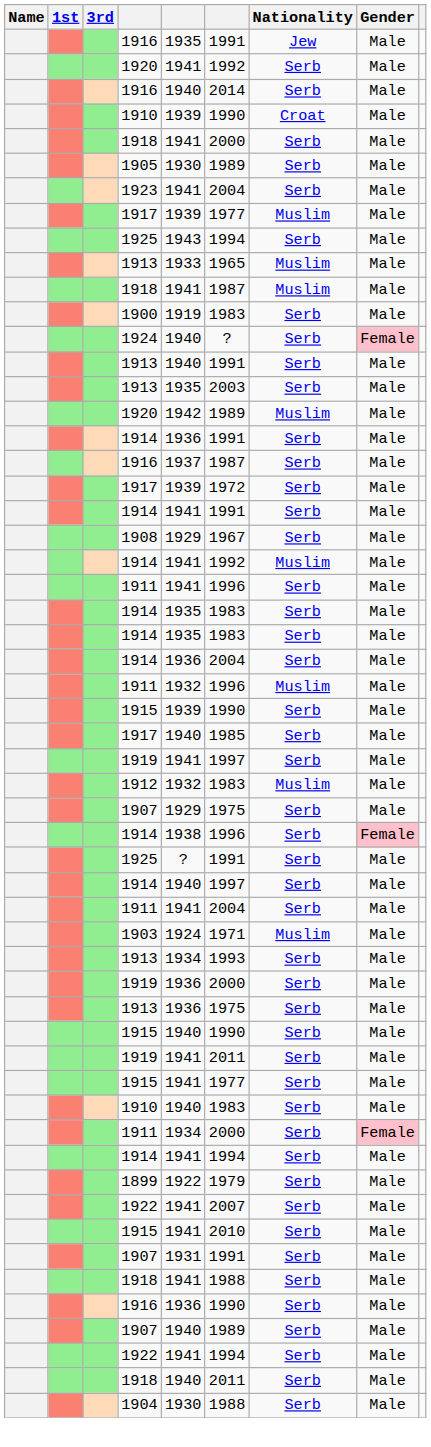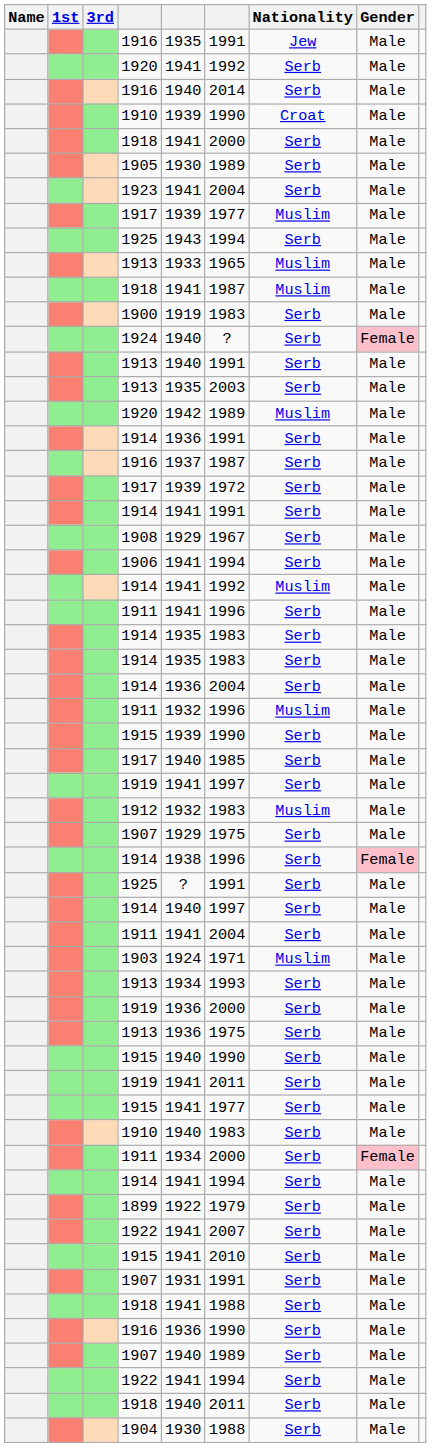+ row: 1906 | 1941 | 1994 | Serb | Male
